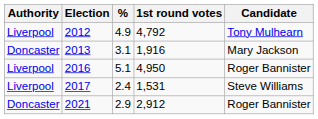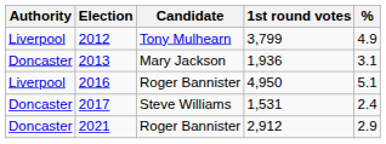columns swapped: Candidate <-> %
2012 | 1st round votes: 4,792 -> 3,799
2013 | 1st round votes: 1,916 -> 1,936
2017 | Authority: Liverpool -> Doncaster
